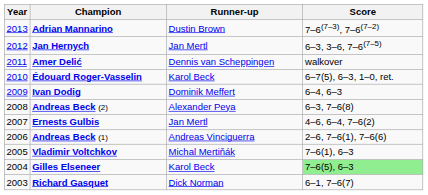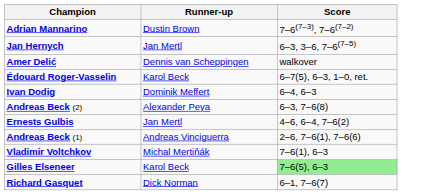- column: Year | 2013 | 2012 | 2011 | 2010 | 2009 | 2008 | 2007 | 2006 | 2005 | 2004 | 2003
